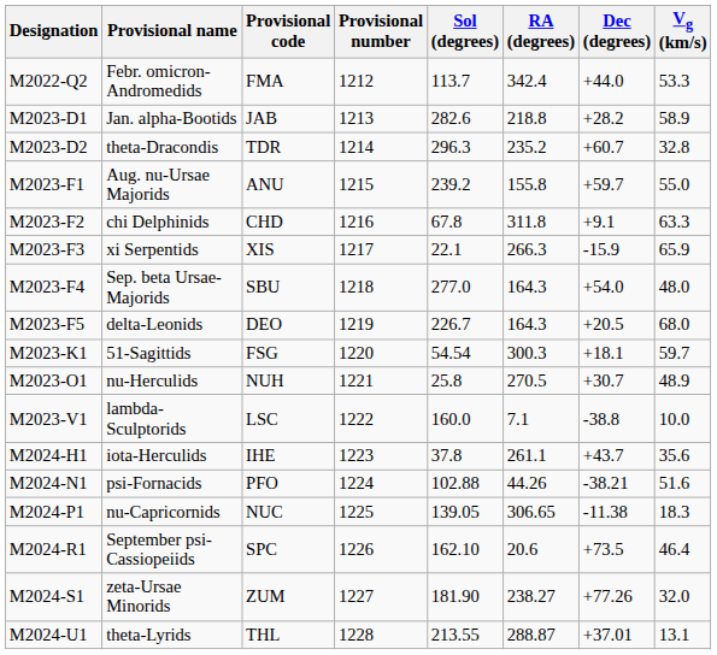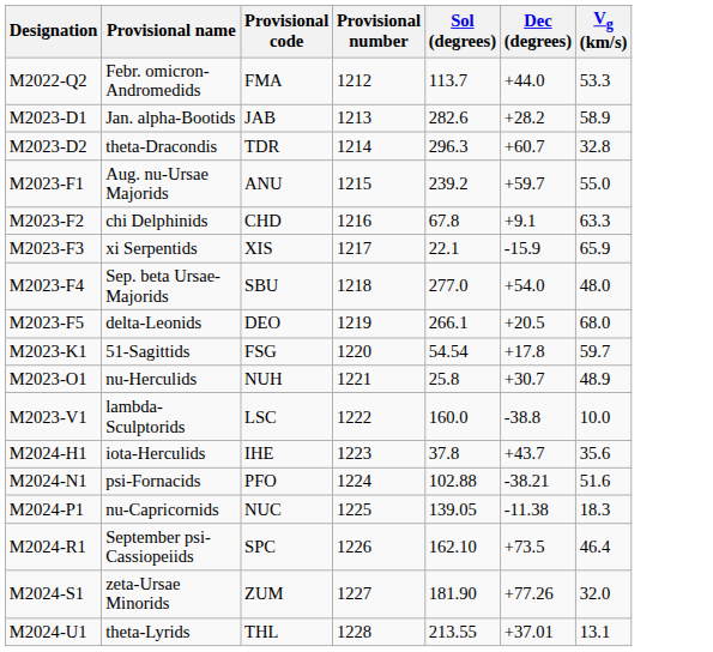- column: RA (degrees) | 342.4 | 218.8 | 235.2 | 155.8 | 311.8 | 266.3 | 164.3 | 164.3 | 300.3 | 270.5 | 7.1 | 261.1 | 44.26 | 306.65 | 20.6 | 238.27 | 288.87
M2023-F5 | Sol (degrees): 226.7 -> 266.1
M2023-K1 | Dec (degrees): +18.1 -> +17.8
